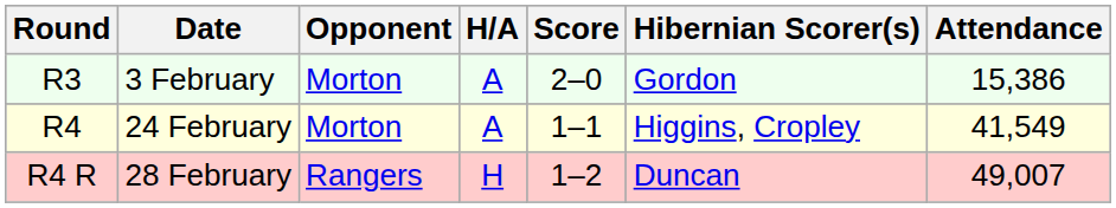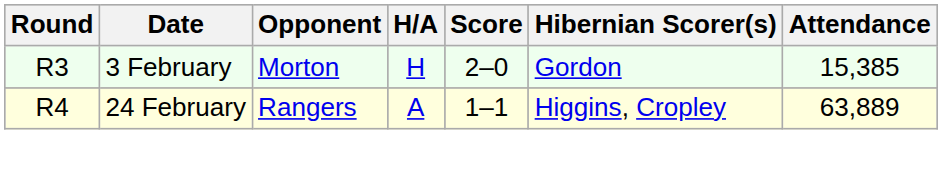3 February | H/A: A -> H
3 February | Attendance: 15,386 -> 15,385
24 February | Opponent: Morton -> Rangers
24 February | Attendance: 41,549 -> 63,889
- row: R4 R | 28 February | Rangers | H | 1–2 | Duncan | 49,007
